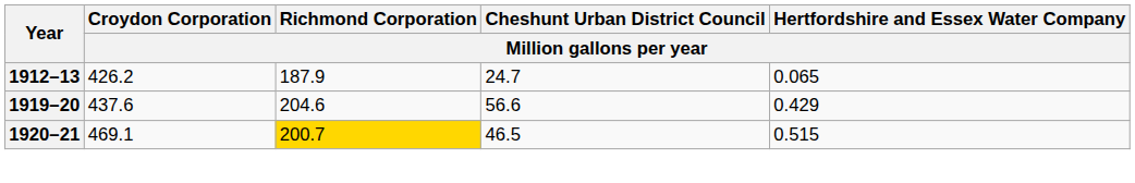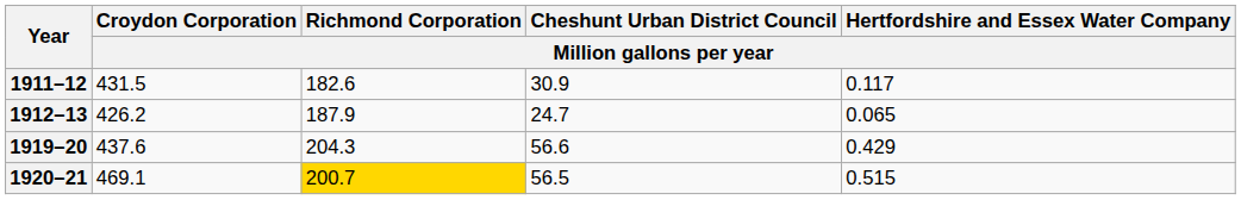+ row: 1911–12 | 431.5 | 182.6 | 30.9 | 0.117
1919–20 | Richmond Corporation / Million gallons per year: 204.6 -> 204.3
1920–21 | Cheshunt Urban District Council / Million gallons per year: 46.5 -> 56.5
